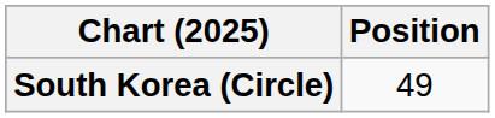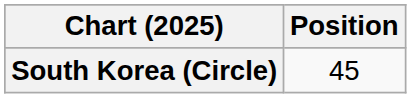South Korea (Circle) | Position: 49 -> 45
